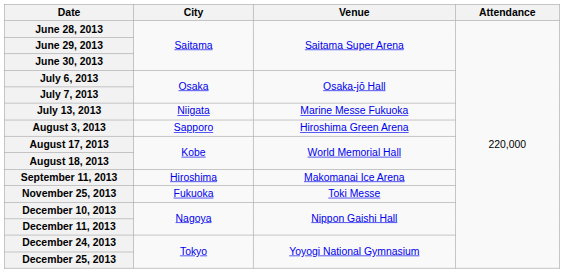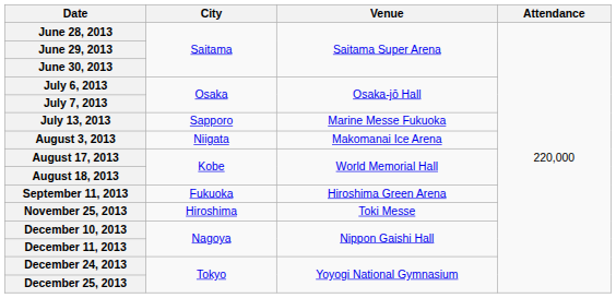July 13, 2013 | City: Niigata -> Sapporo
August 3, 2013 | City: Sapporo -> Niigata
August 3, 2013 | Venue: Hiroshima Green Arena -> Makomanai Ice Arena
September 11, 2013 | City: Hiroshima -> Fukuoka
September 11, 2013 | Venue: Makomanai Ice Arena -> Hiroshima Green Arena
November 25, 2013 | City: Fukuoka -> Hiroshima
